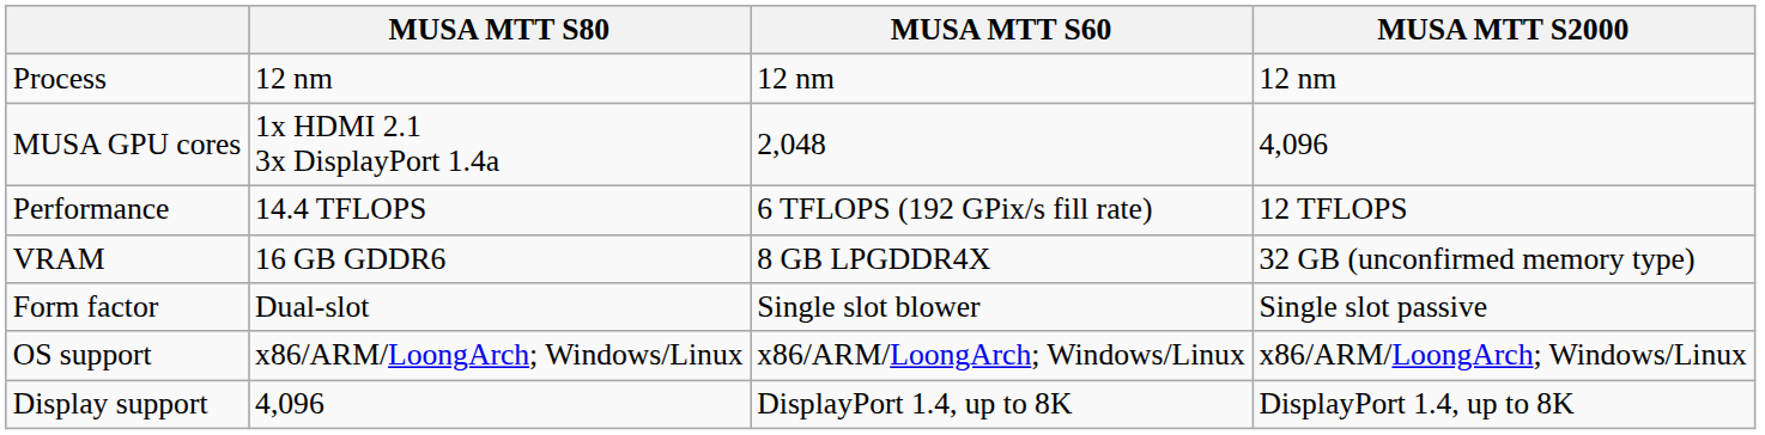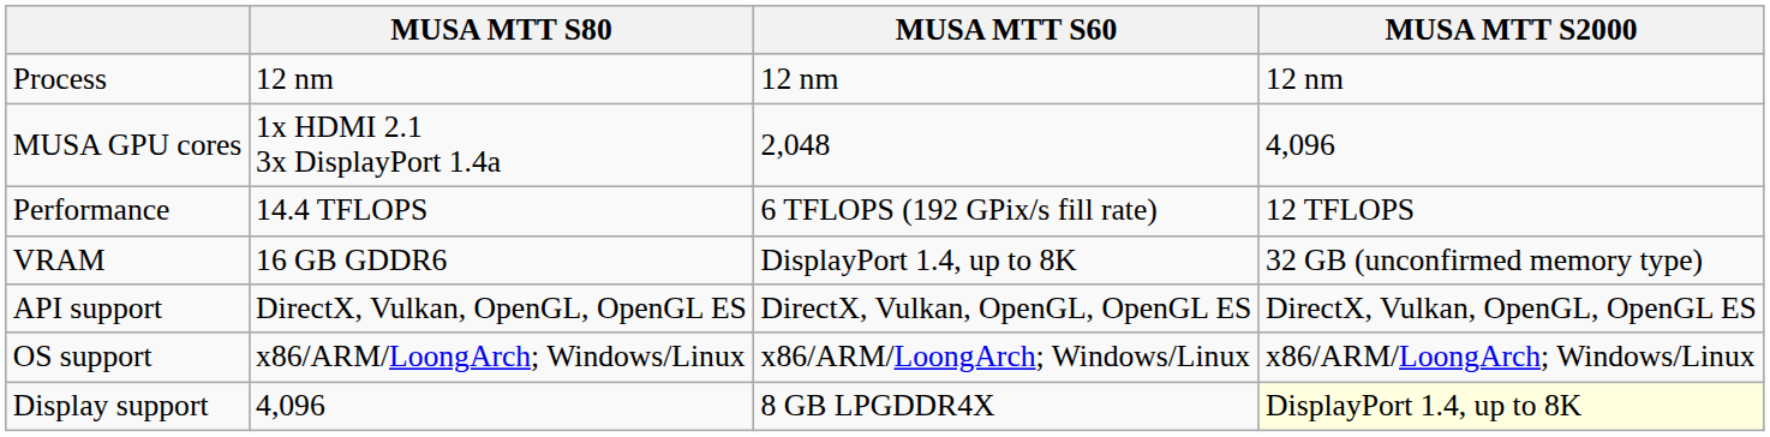VRAM | MUSA MTT S60: 8 GB LPGDDR4X -> DisplayPort 1.4, up to 8K
- row: Form factor | Dual-slot | Single slot blower | Single slot passive
+ row: API support | DirectX, Vulkan, OpenGL, OpenGL ES | DirectX, Vulkan, OpenGL, OpenGL ES | DirectX, Vulkan, OpenGL, OpenGL ES
Display support | MUSA MTT S60: DisplayPort 1.4, up to 8K -> 8 GB LPGDDR4X
Display support | MUSA MTT S2000: no background -> lightyellow background
